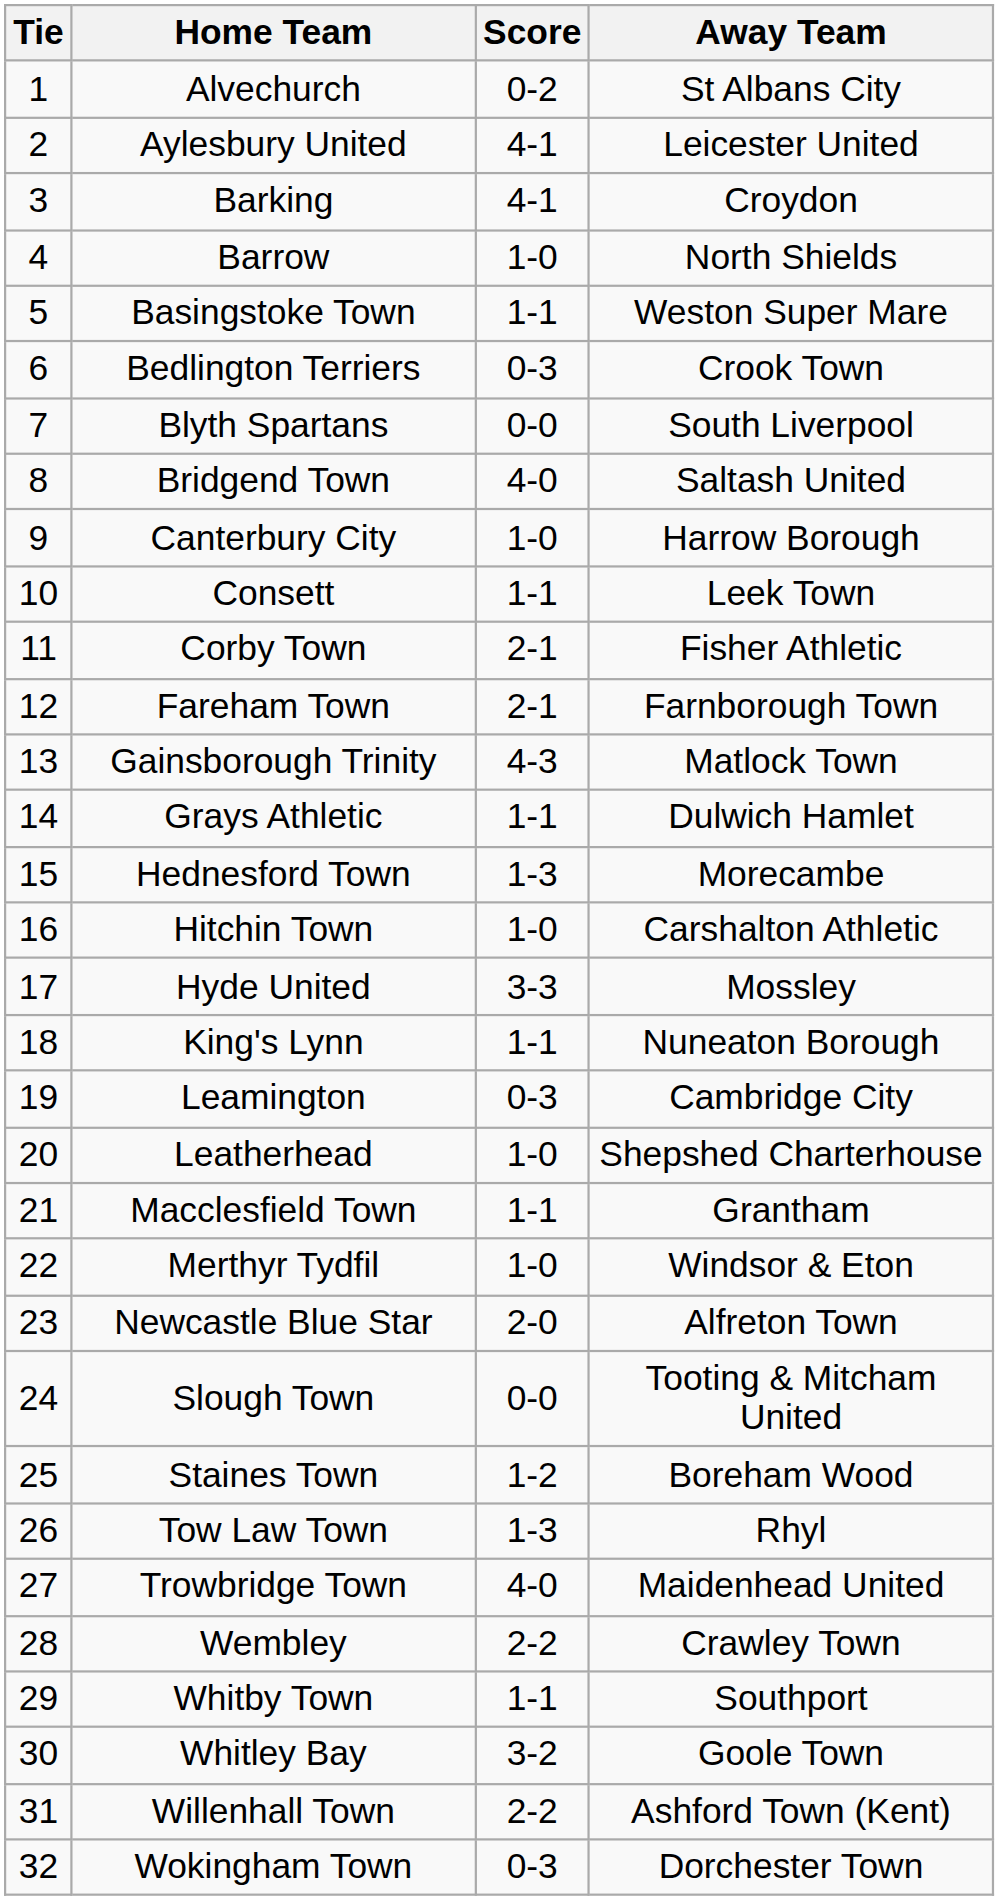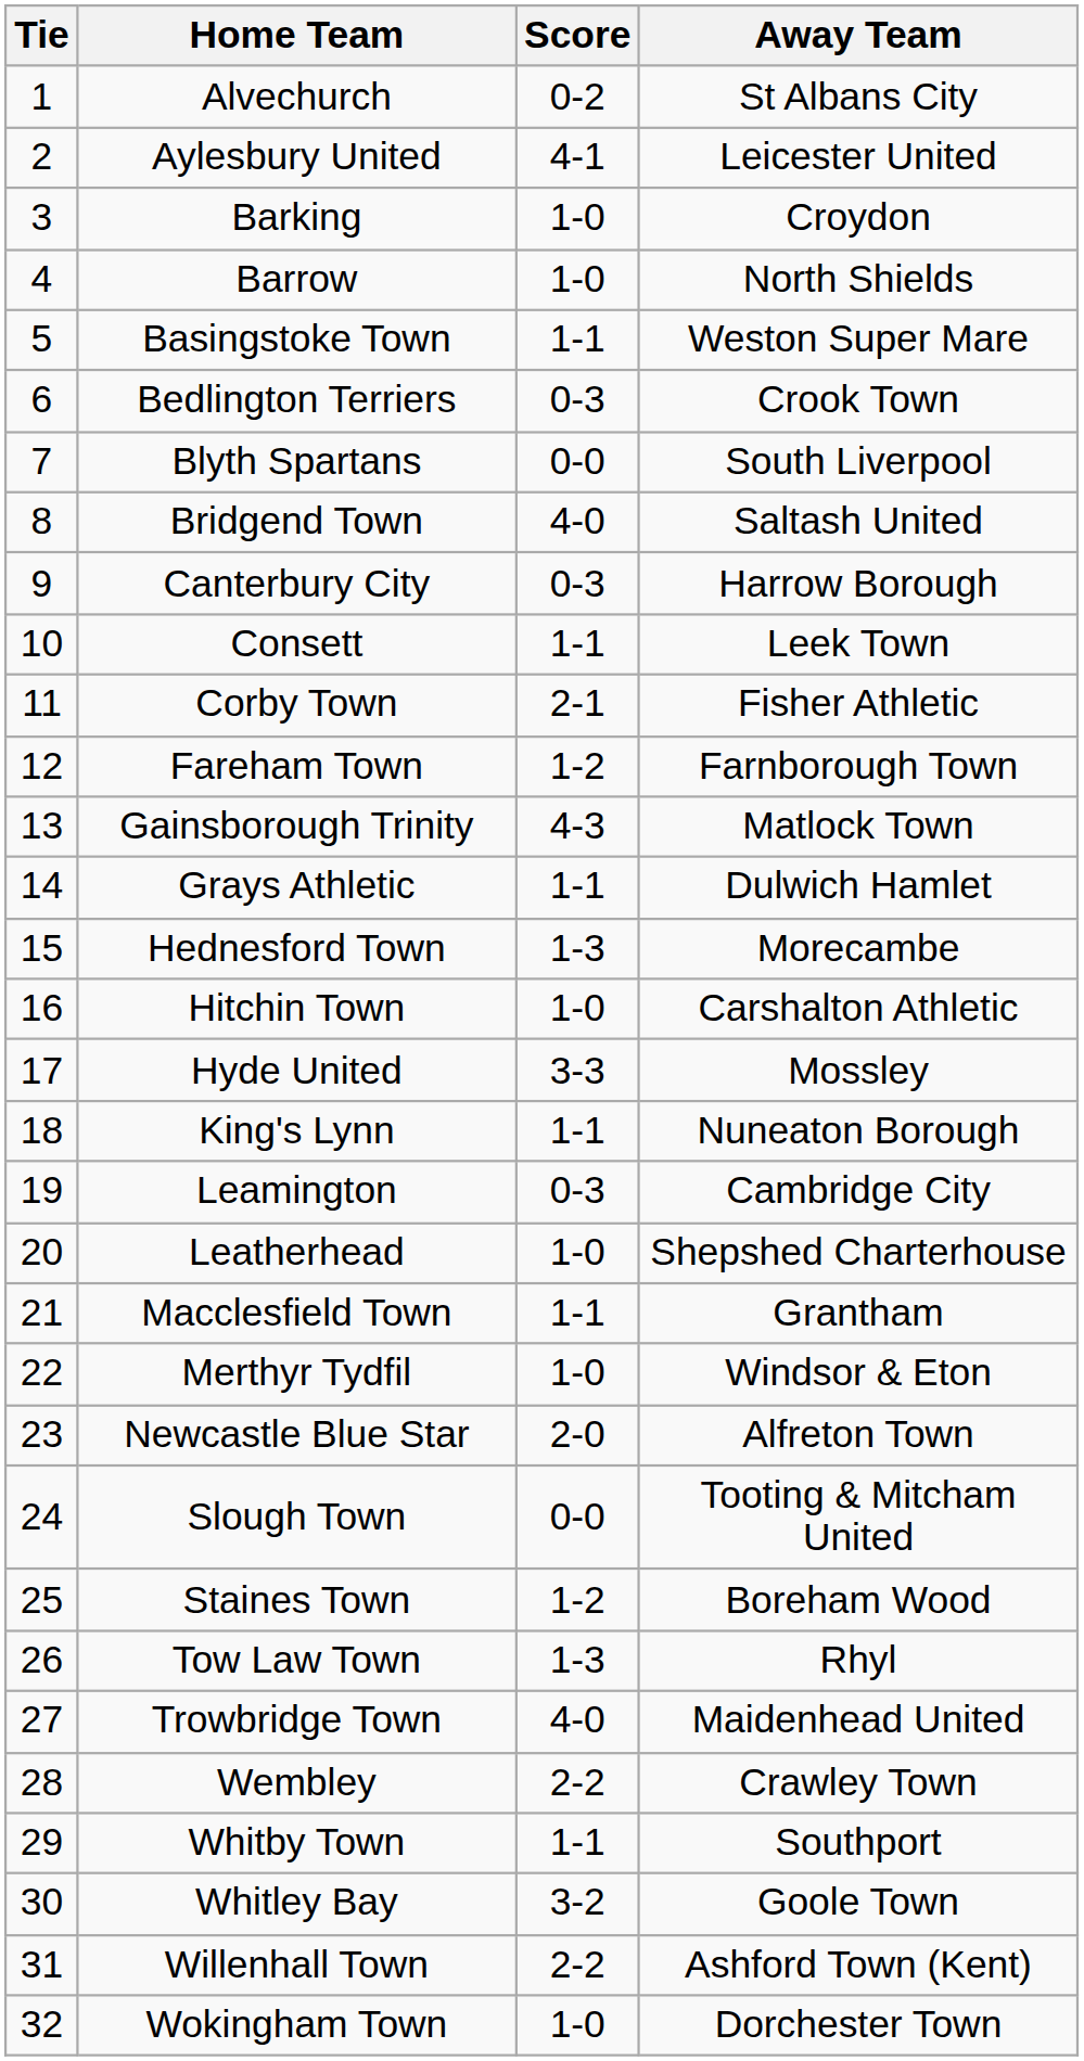Barking | Score: 4-1 -> 1-0
Canterbury City | Score: 1-0 -> 0-3
Fareham Town | Score: 2-1 -> 1-2
Wokingham Town | Score: 0-3 -> 1-0
